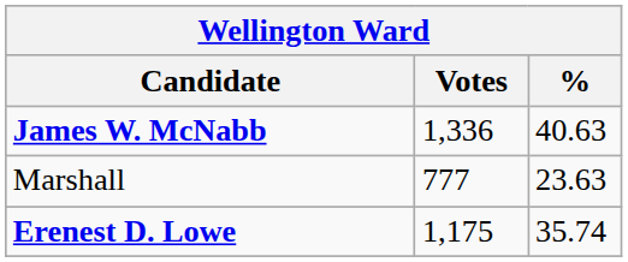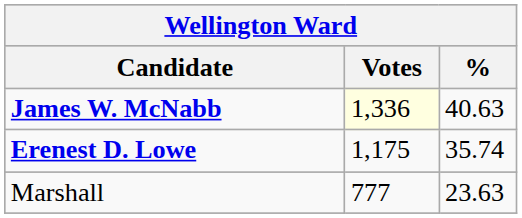James W. McNabb | Votes: no background -> lightyellow background
rows swapped: Erenest D. Lowe <-> Marshall
